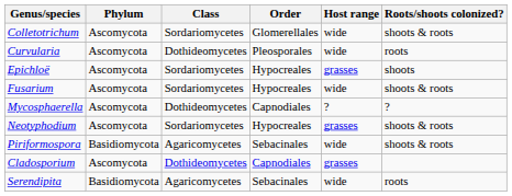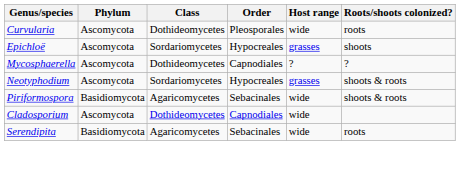- row: Colletotrichum | Ascomycota | Sordariomycetes | Glomerellales | wide | shoots & roots
- row: Fusarium | Ascomycota | Sordariomycetes | Hypocreales | wide | shoots & roots
Cladosporium | Host range: grasses -> wide
